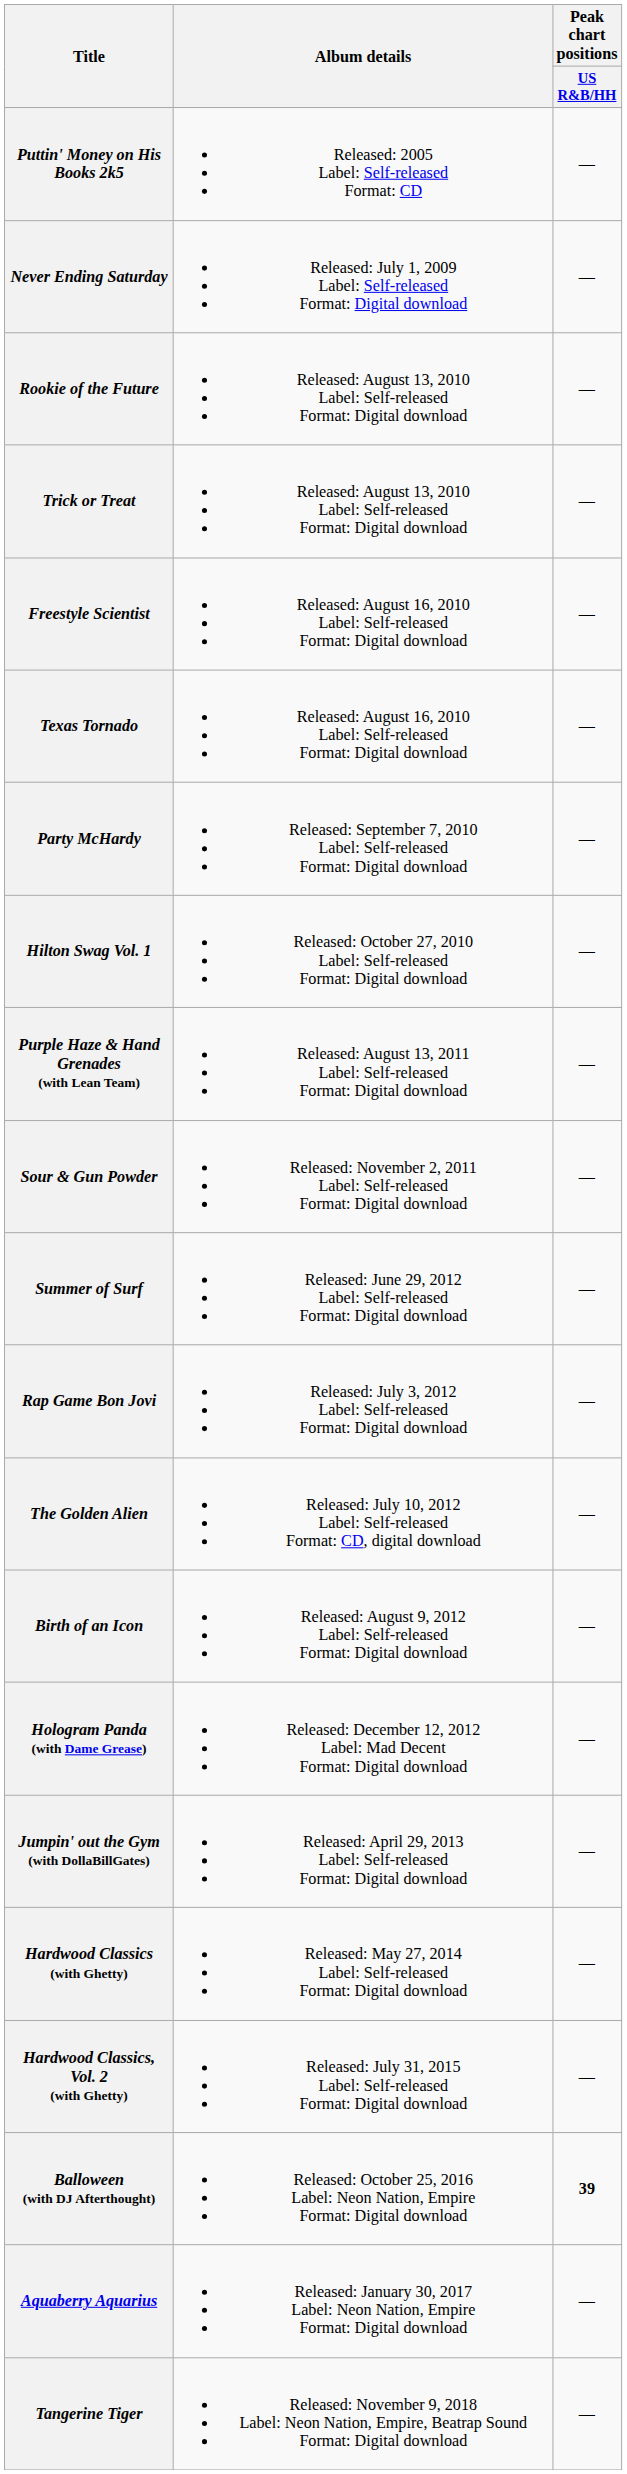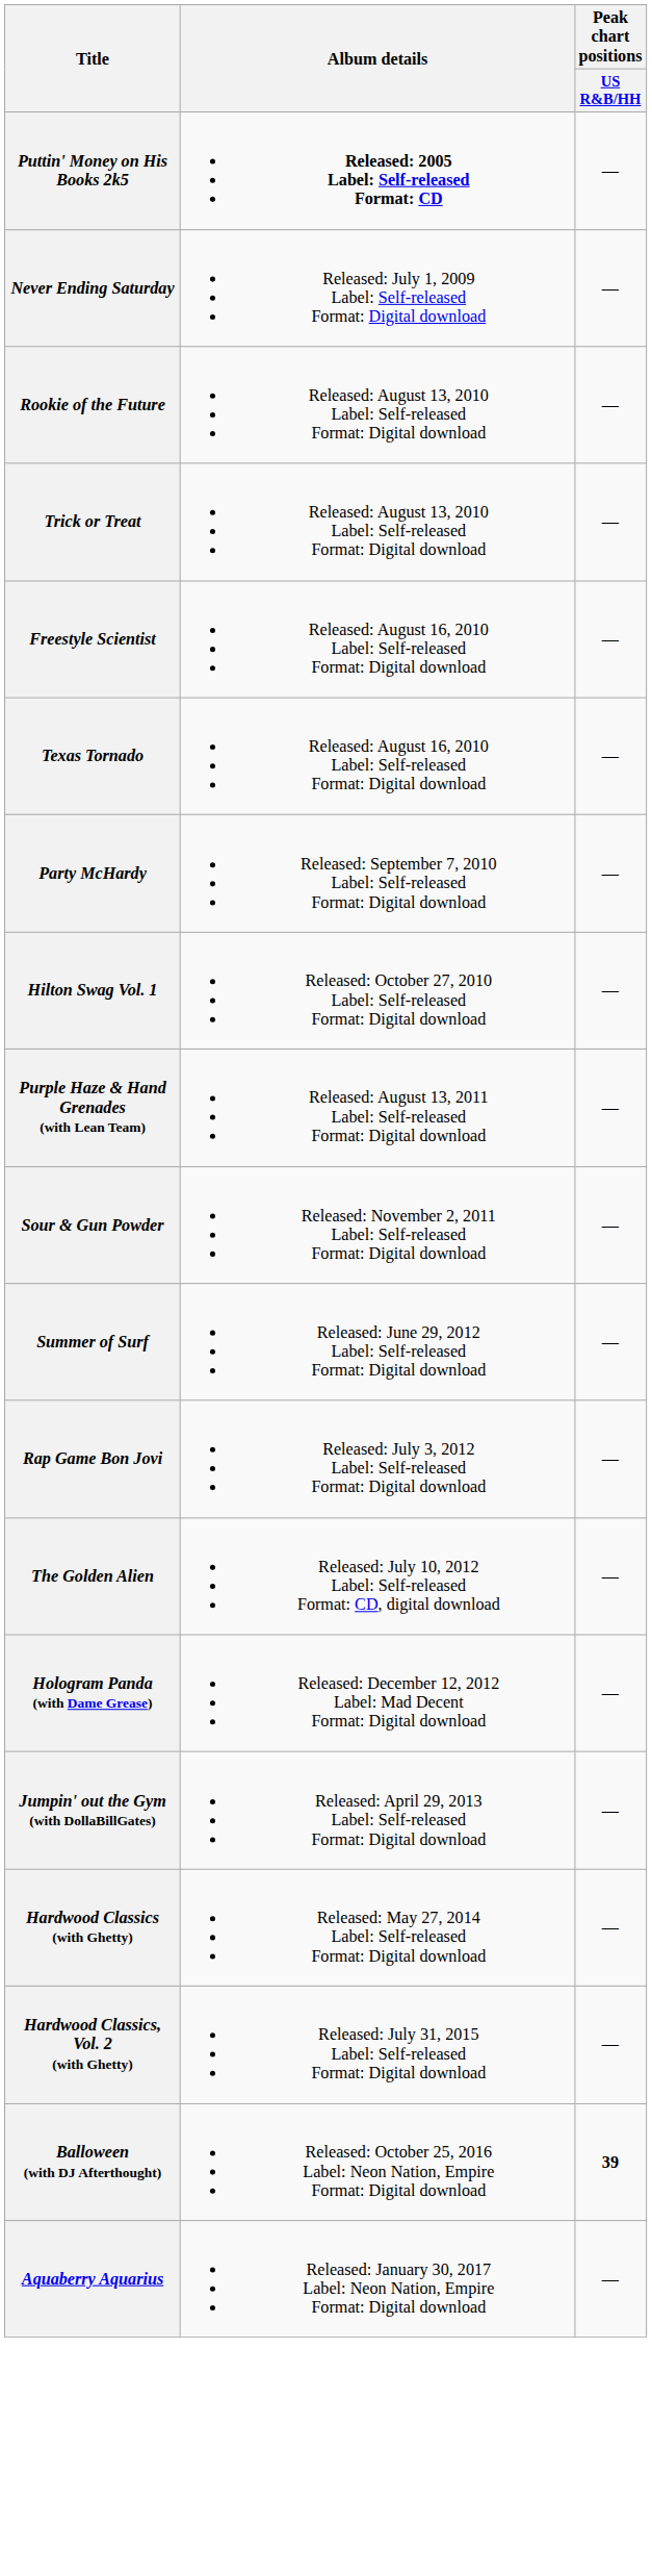Puttin' Money on His Books 2k5 | Album details: normal -> bold
- row: Birth of an Icon | Released: August 9, 2012 Label: Self-released Format: Digital download | —
- row: Tangerine Tiger | Released: November 9, 2018 Label: Neon Nation, Empire, Beatrap Sound Format: Digital download | —
